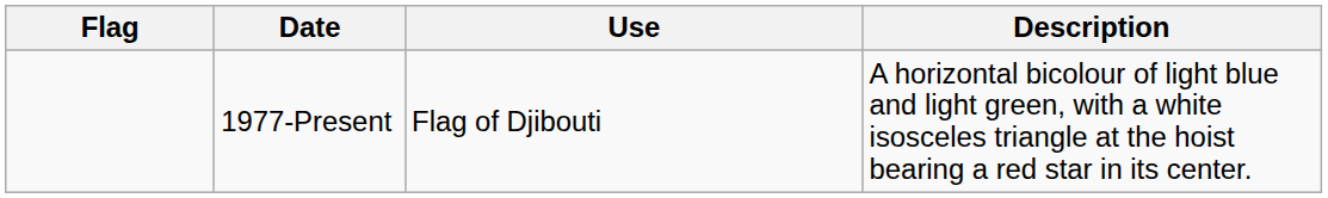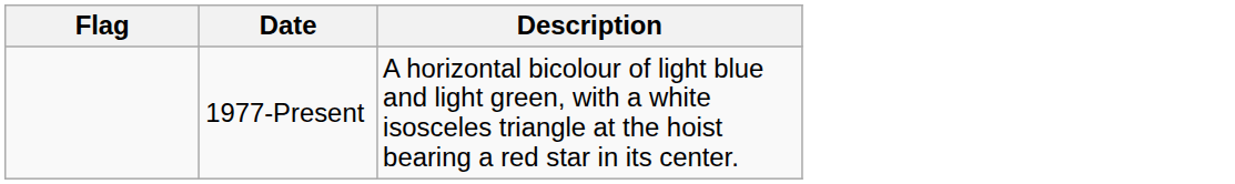- column: Use | Flag of Djibouti
